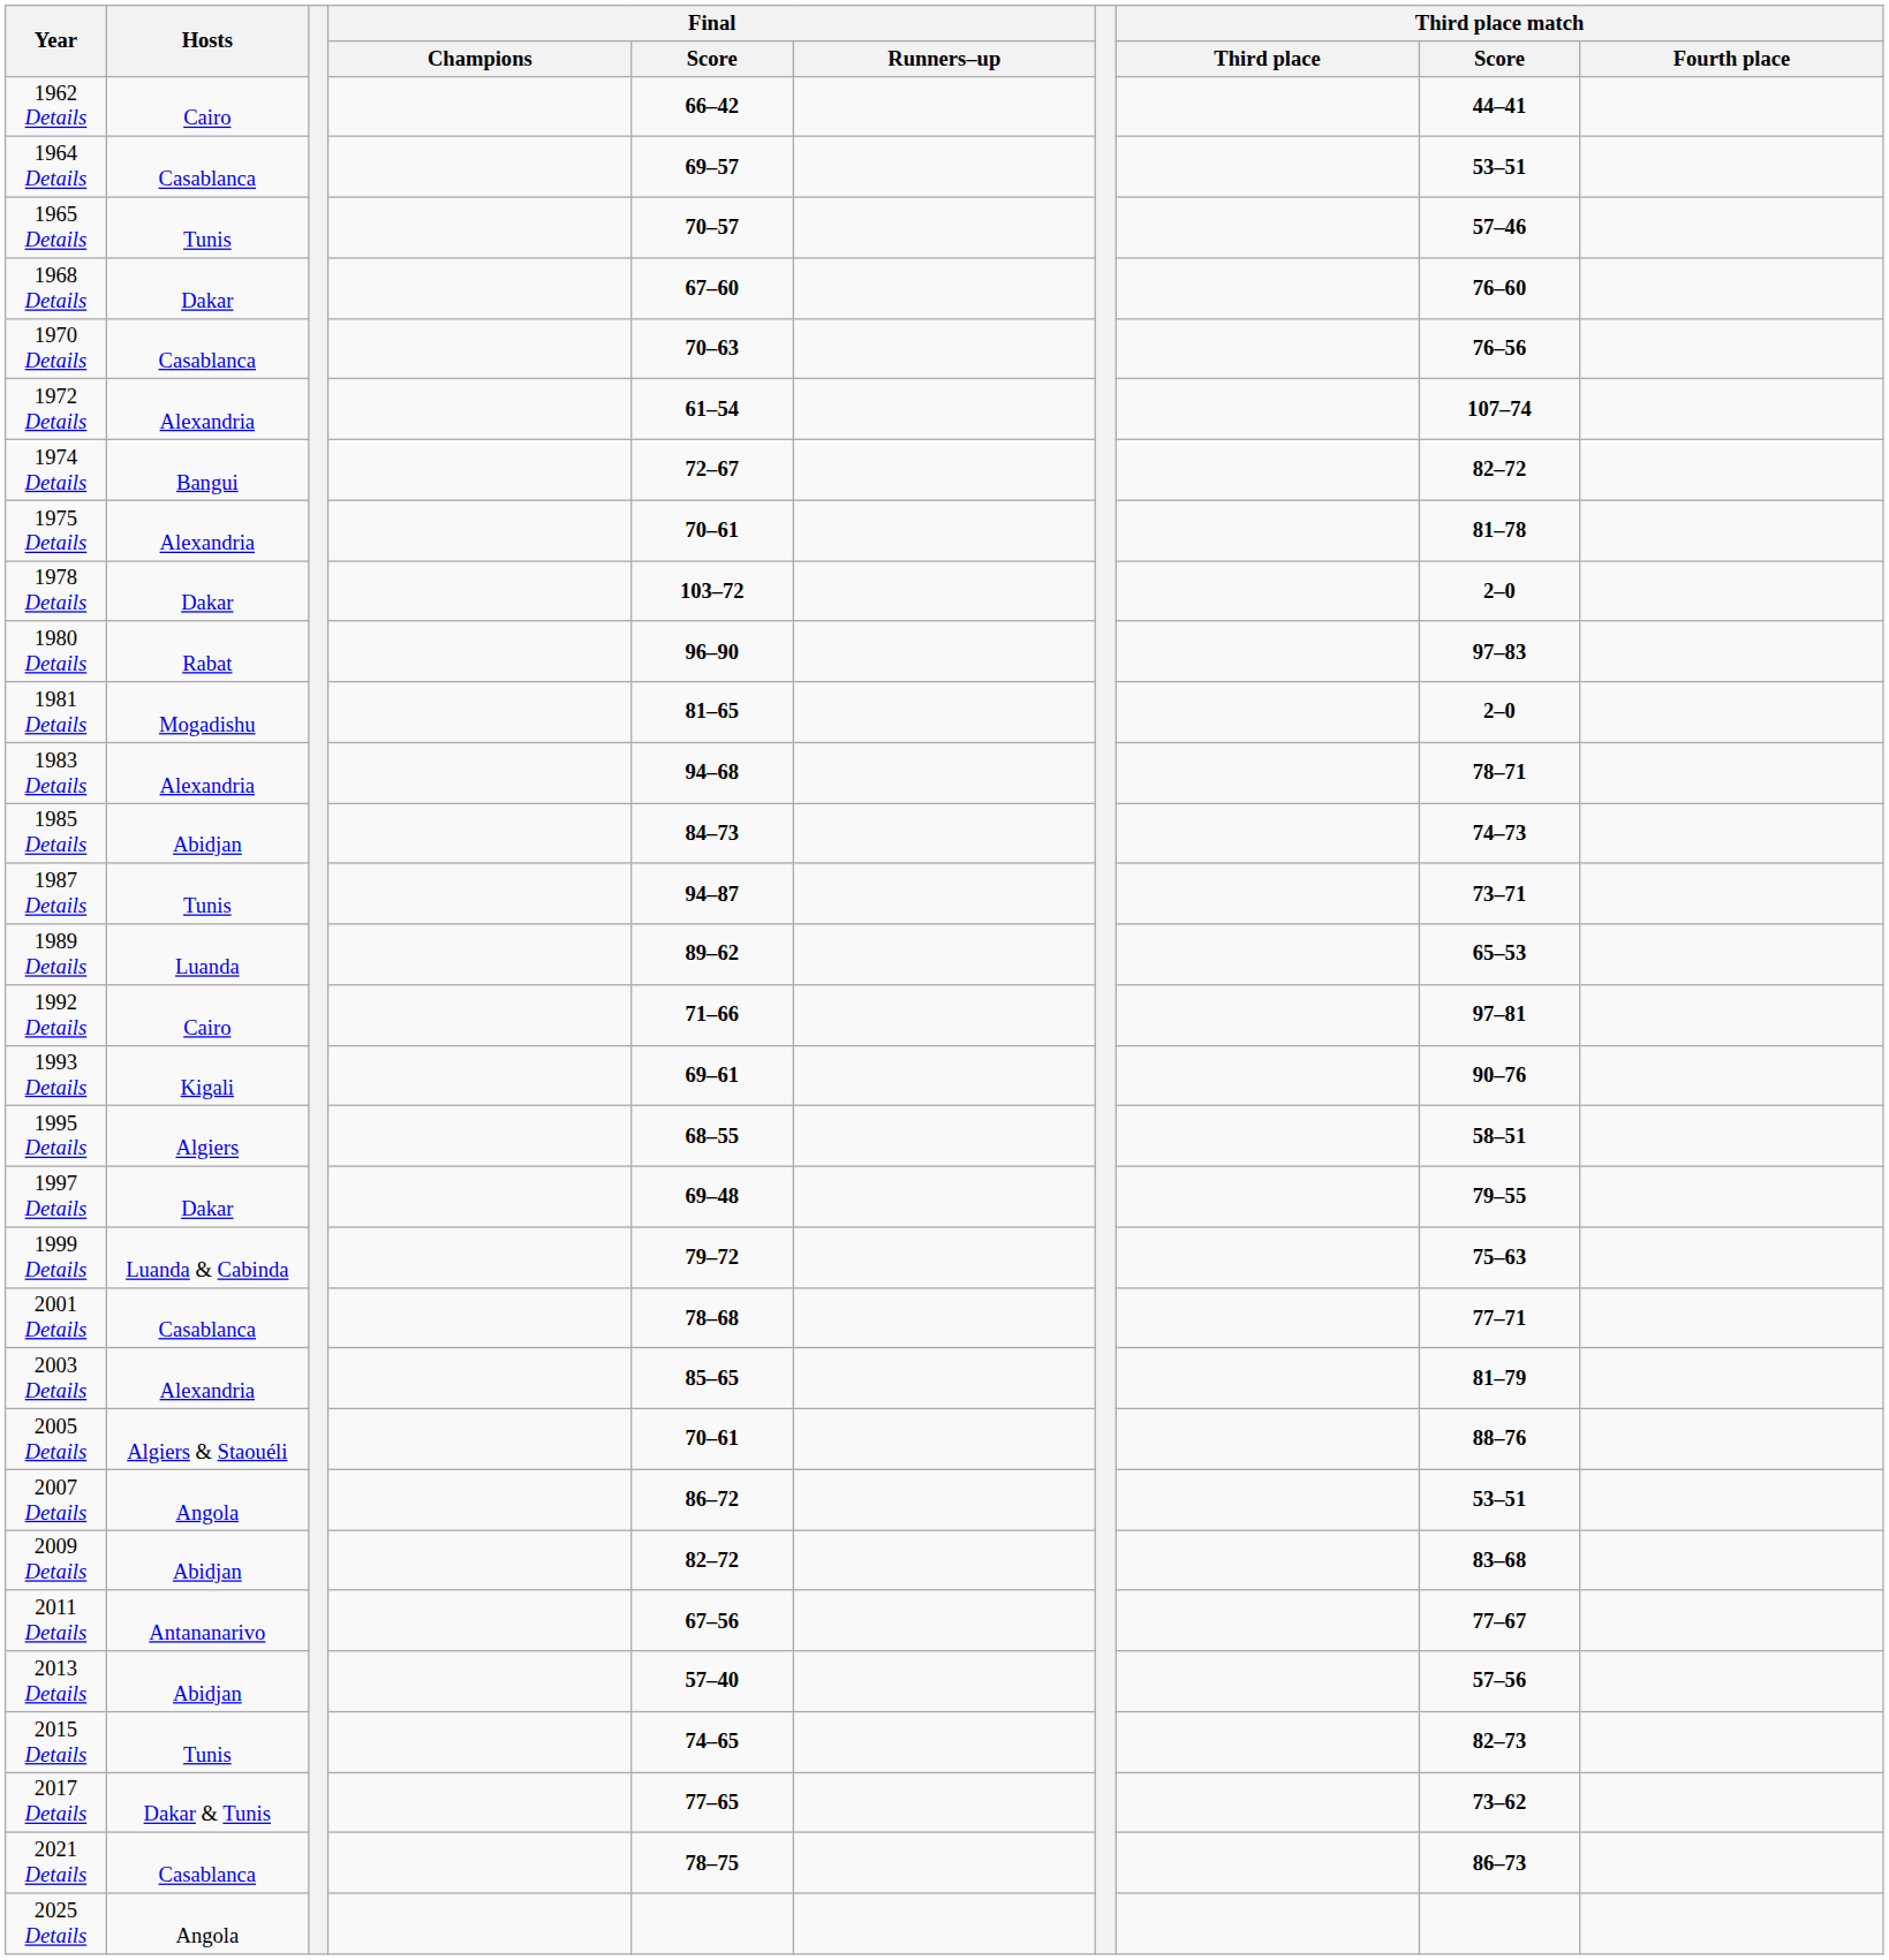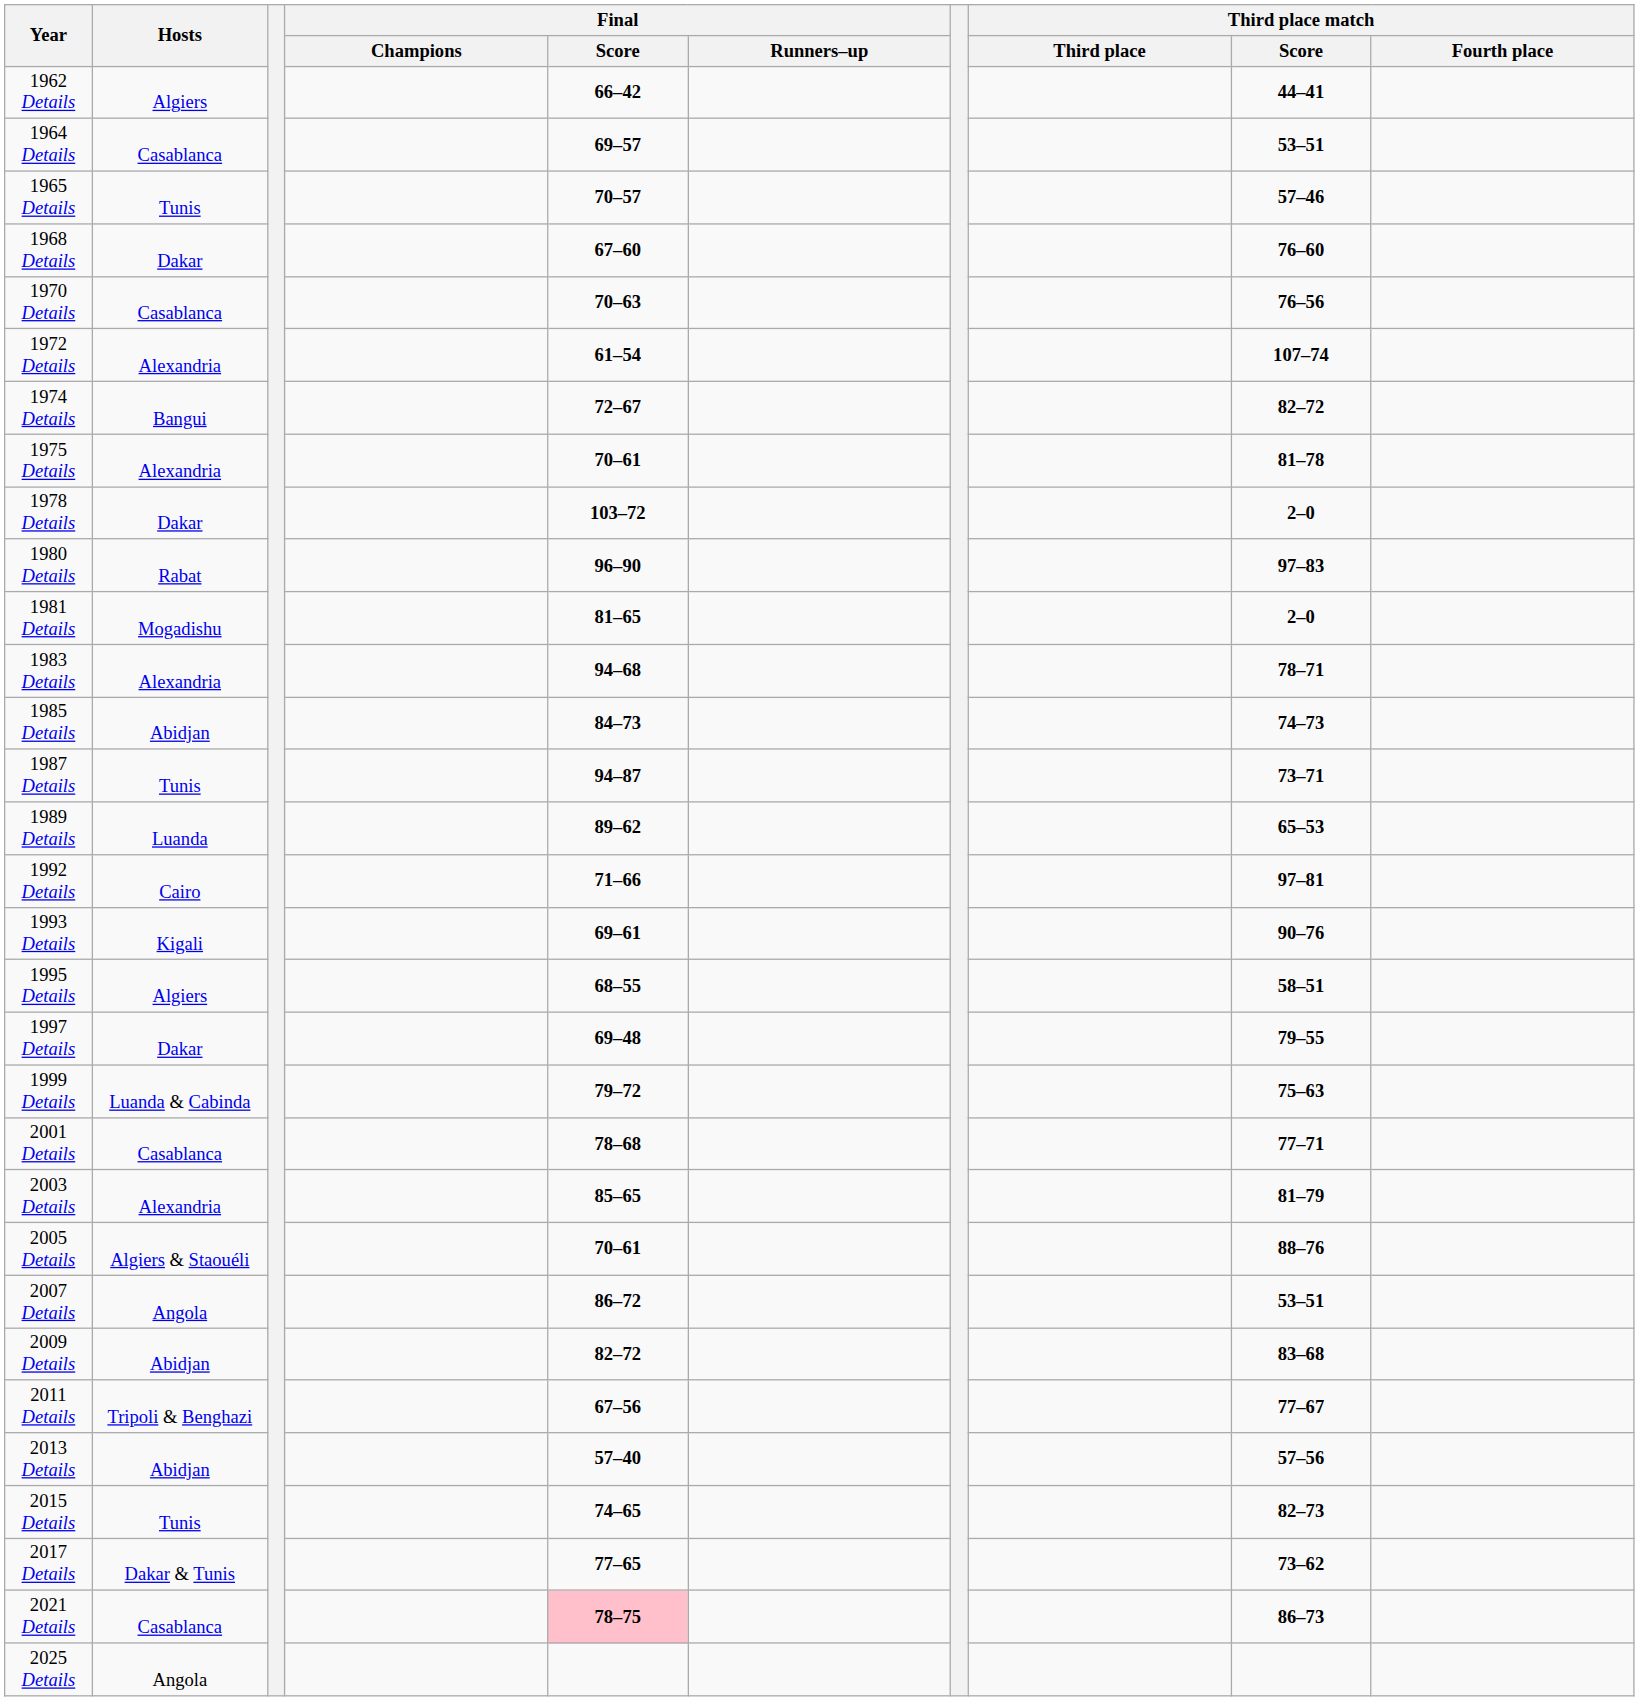1962 Details | Hosts: Cairo -> Algiers
2011 Details | Hosts: Antananarivo -> Tripoli & Benghazi
2021 Details | Final / Score: no background -> pink background
